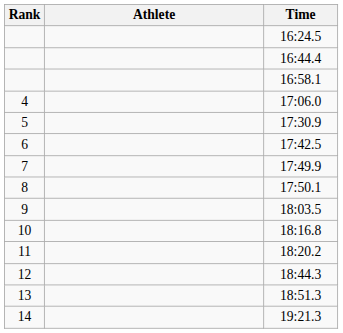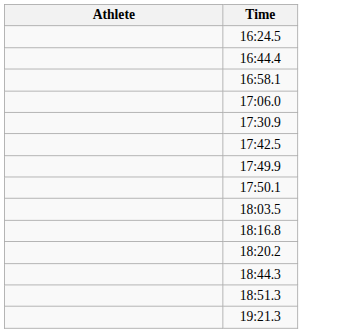- column: Rank | 4 | 5 | 6 | 7 | 8 | 9 | 10 | 11 | 12 | 13 | 14
